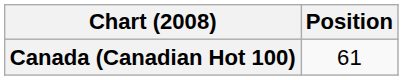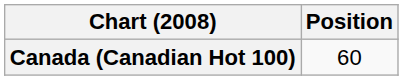Canada (Canadian Hot 100) | Position: 61 -> 60
